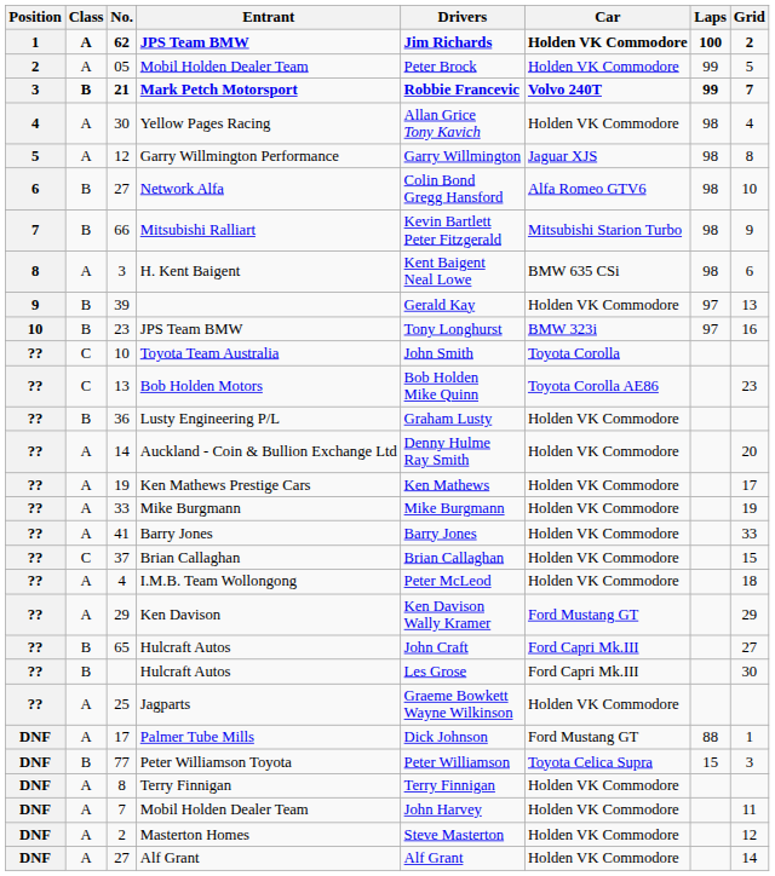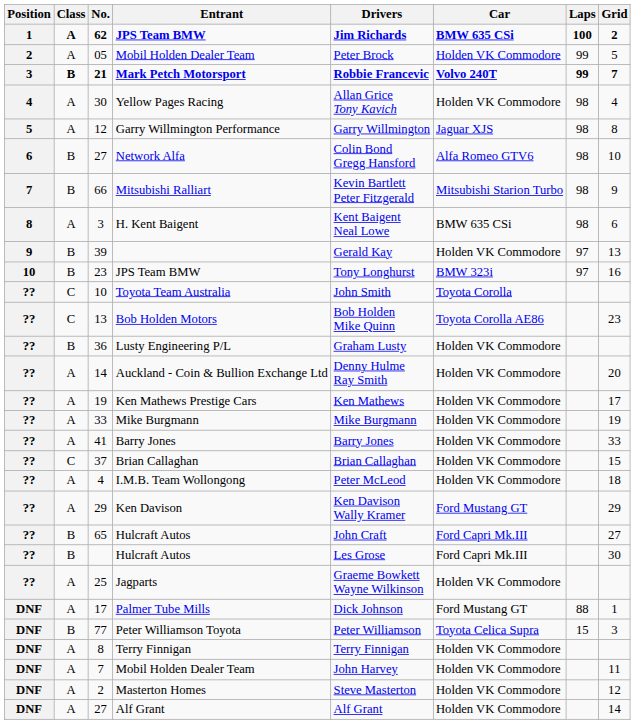62 | Car: Holden VK Commodore -> BMW 635 CSi
